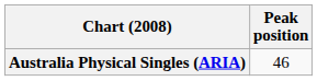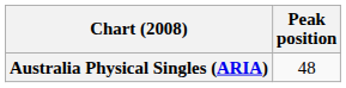Australia Physical Singles (ARIA) | Peak position: 46 -> 48
